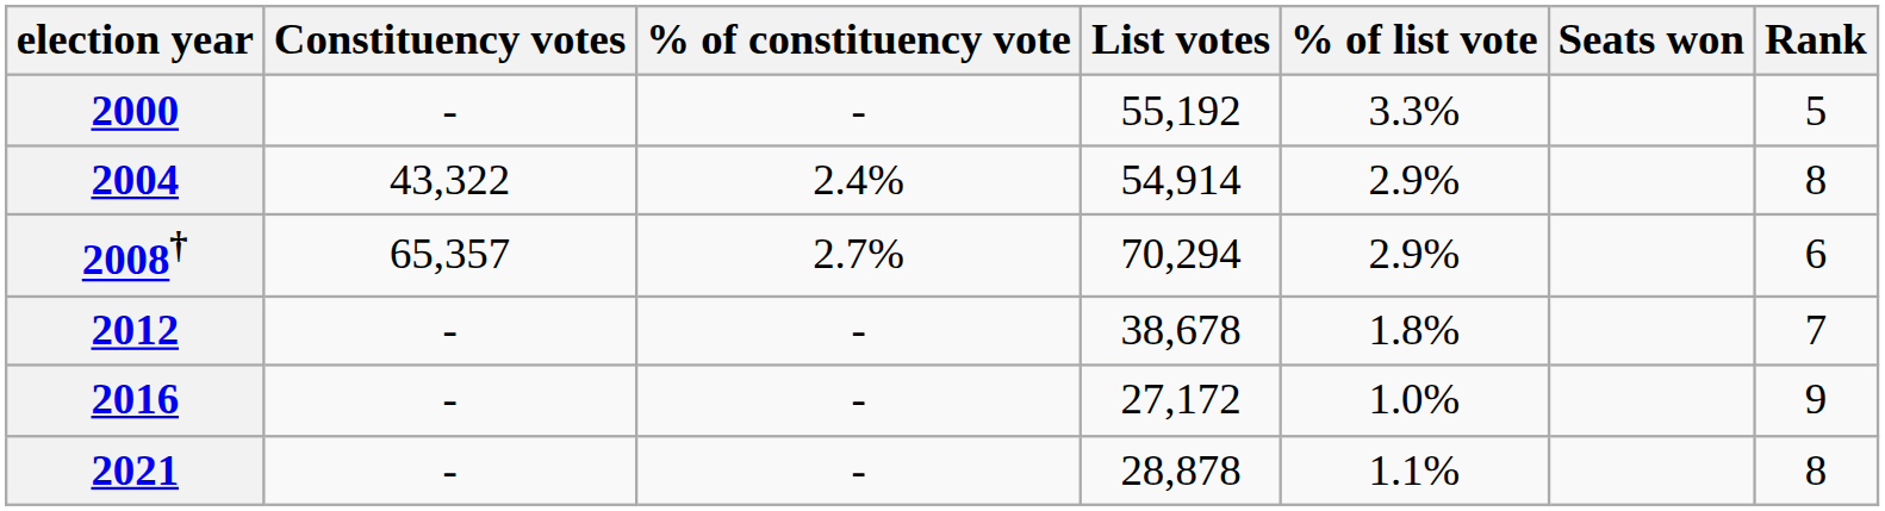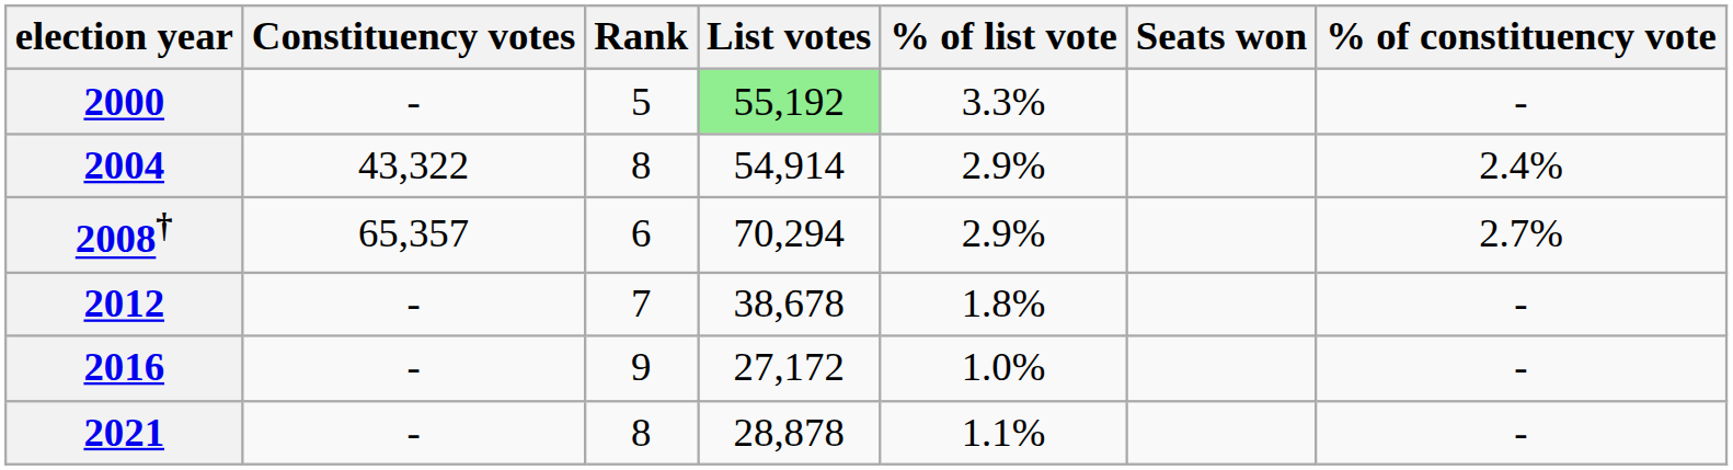columns swapped: % of constituency vote <-> Rank
2000 | List votes: no background -> lightgreen background
